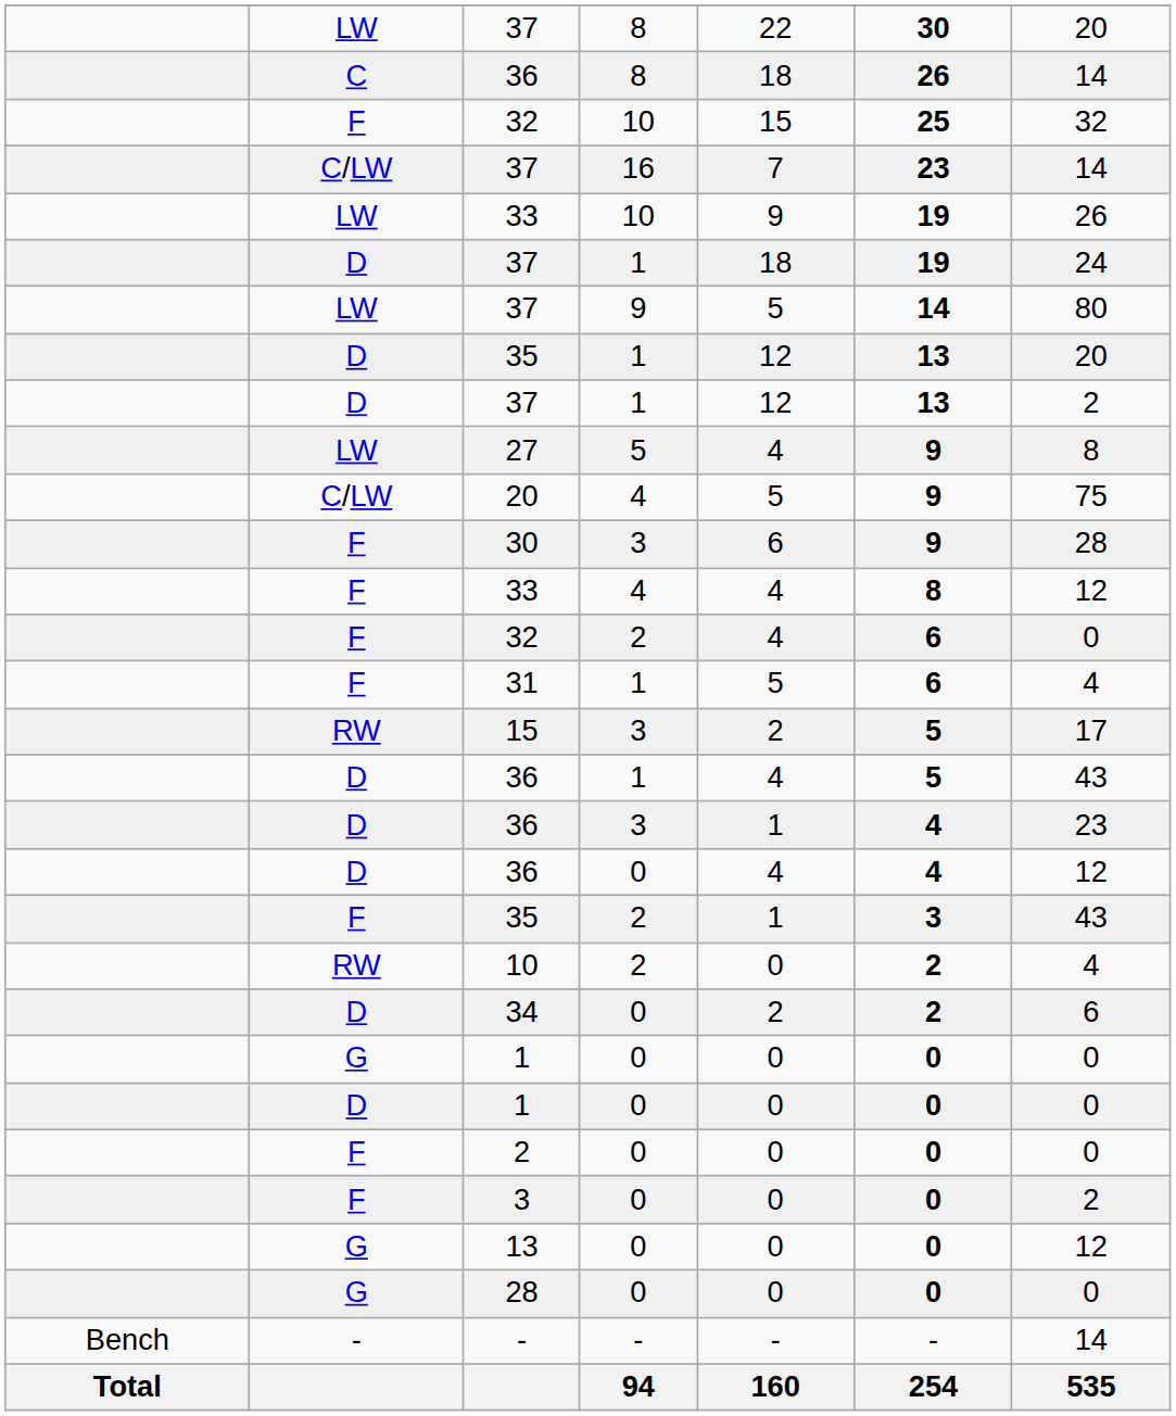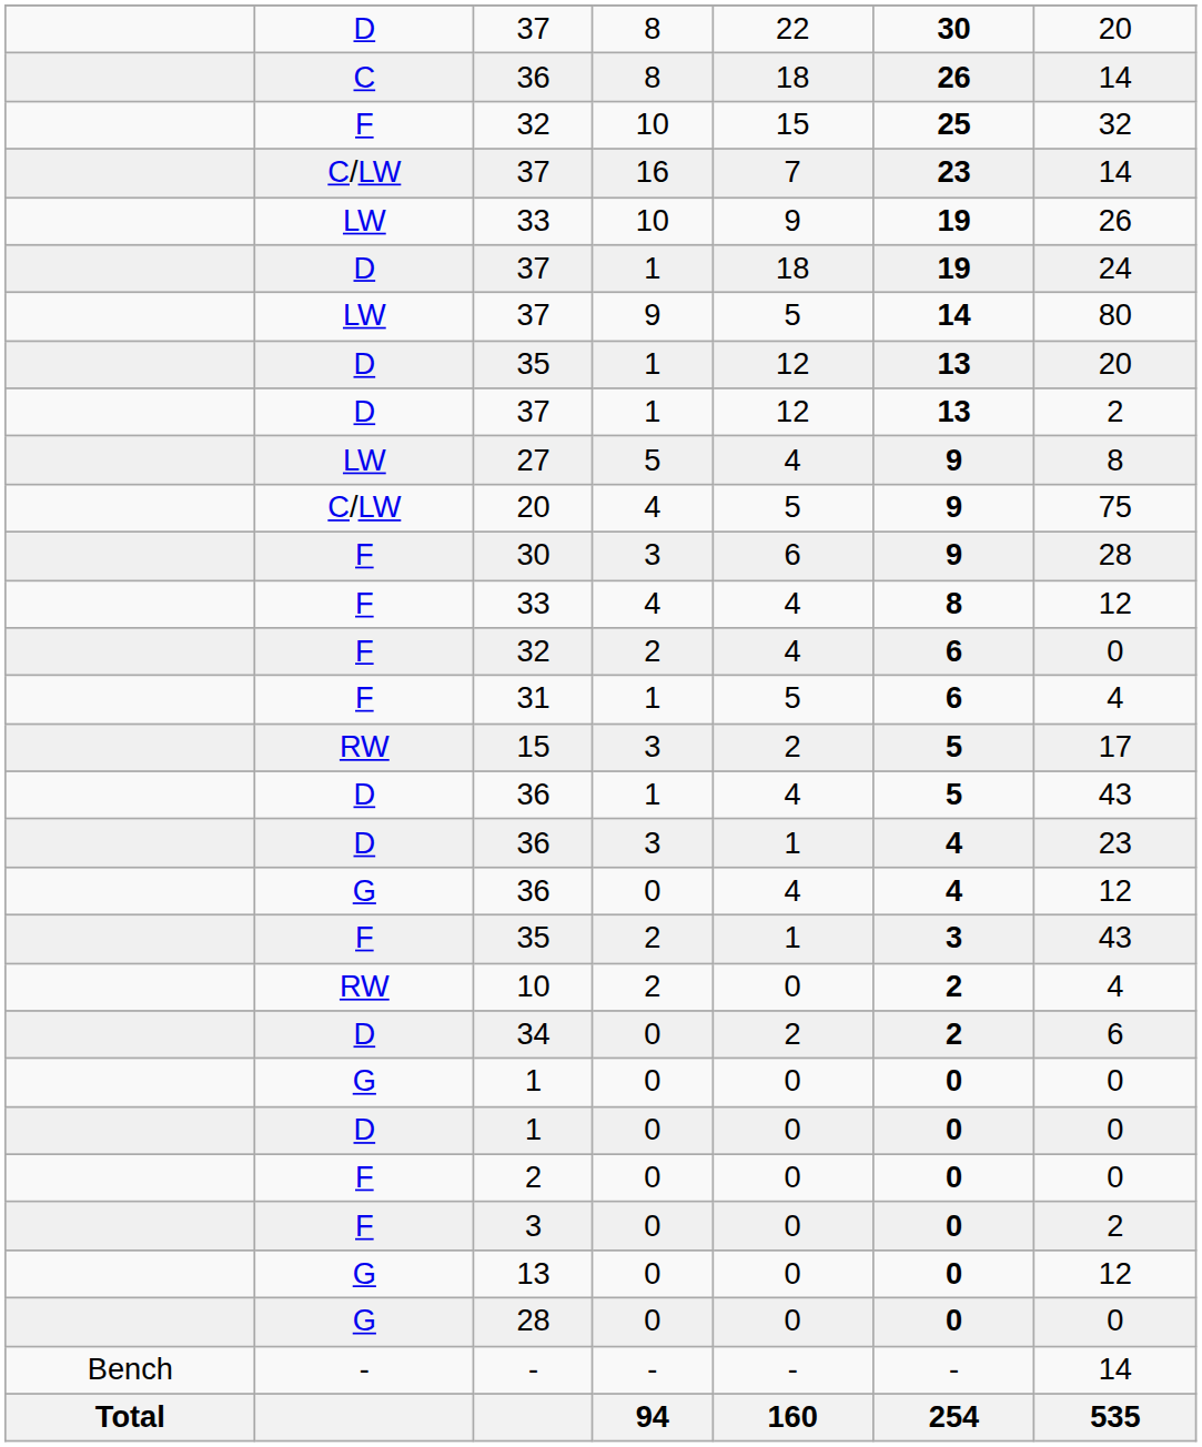37 / 8 | column 2: LW -> D
36 / 0 | column 2: D -> G
